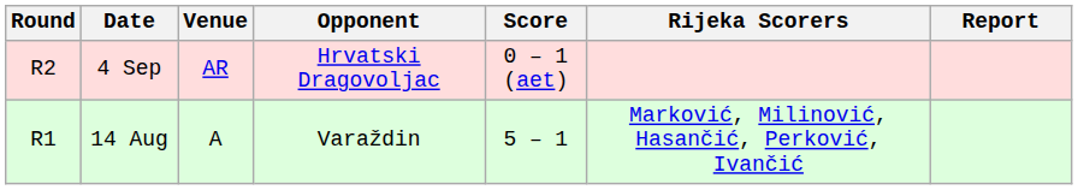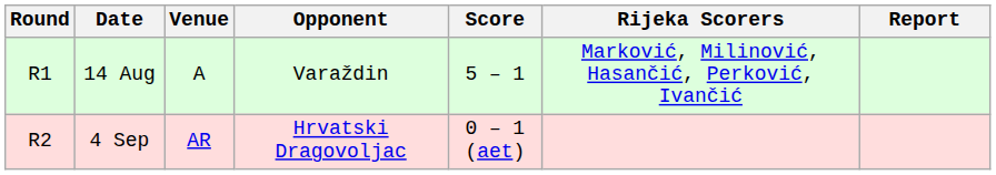rows swapped: 14 Aug <-> 4 Sep
